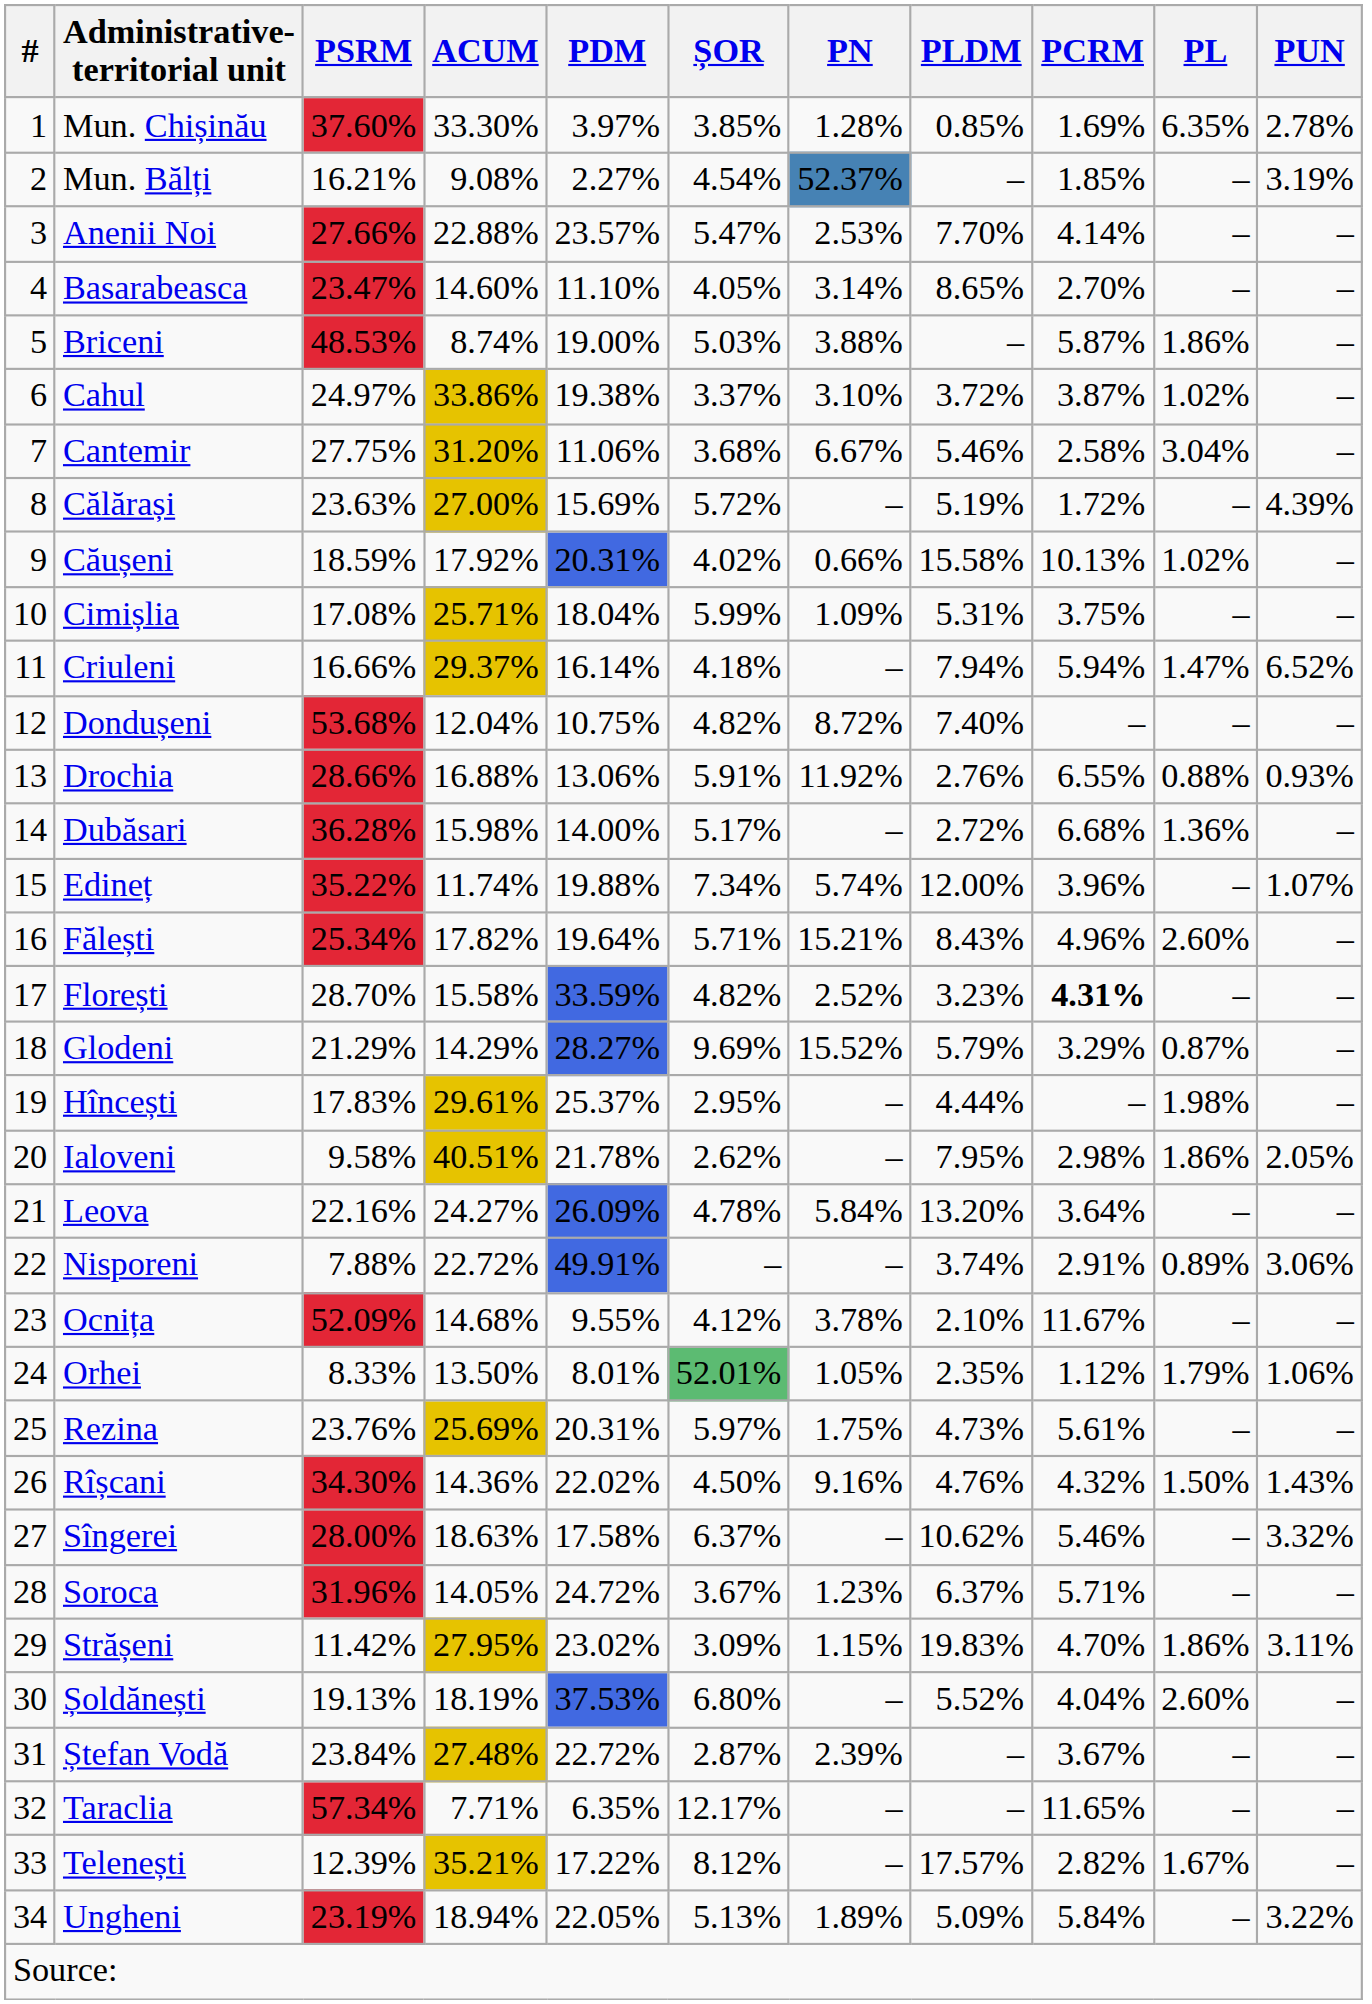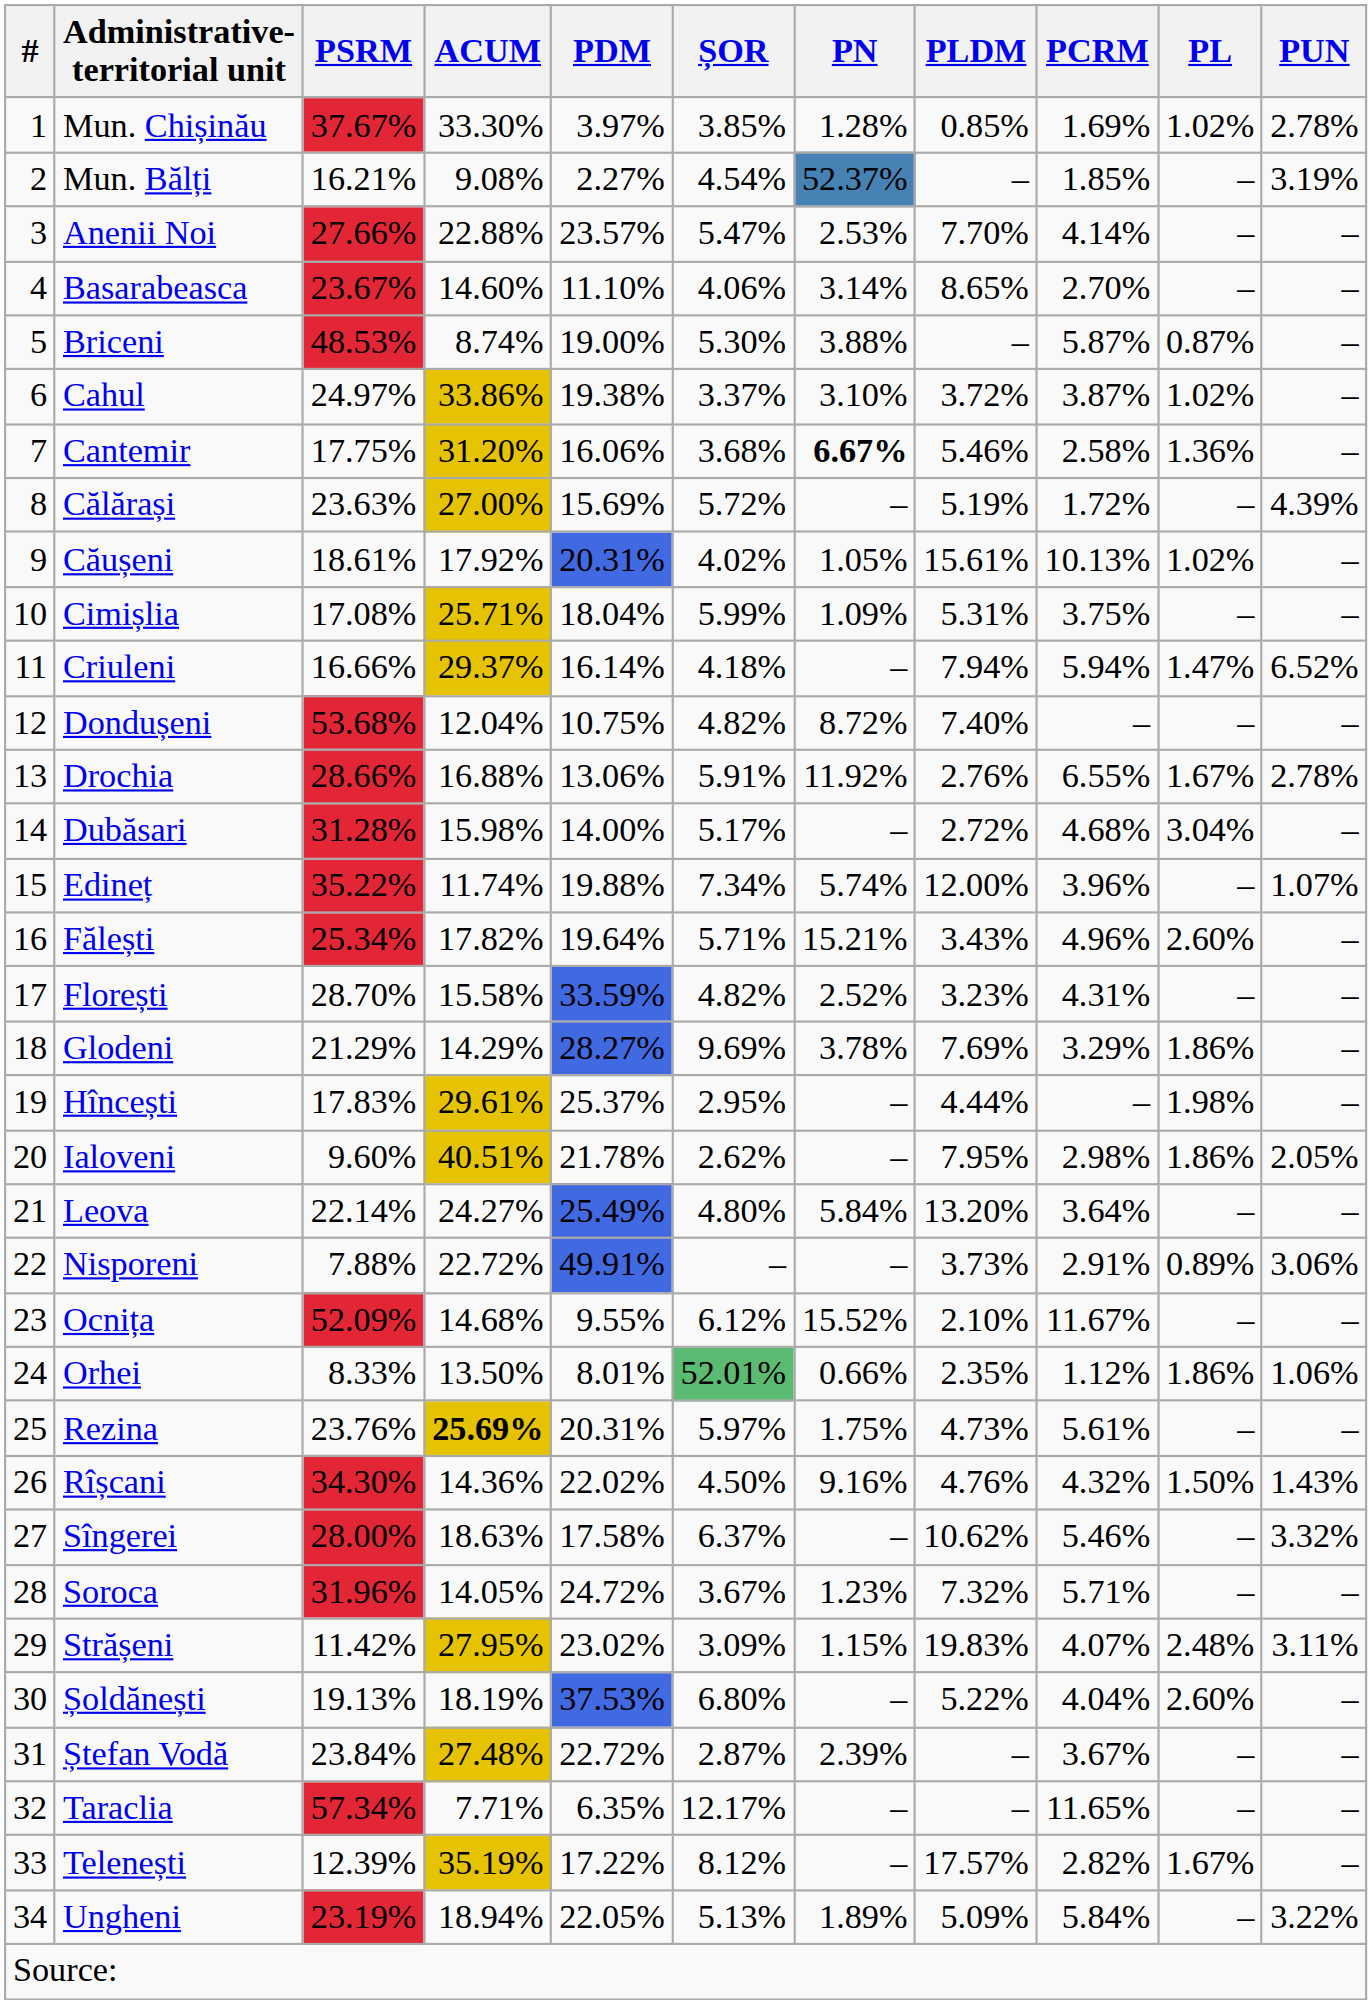Mun. Chișinău | PSRM: 37.60% -> 37.67%
Mun. Chișinău | PL: 6.35% -> 1.02%
Basarabeasca | PSRM: 23.47% -> 23.67%
Basarabeasca | ȘOR: 4.05% -> 4.06%
Briceni | ȘOR: 5.03% -> 5.30%
Briceni | PL: 1.86% -> 0.87%
Cantemir | PSRM: 27.75% -> 17.75%
Cantemir | PDM: 11.06% -> 16.06%
Cantemir | PN: normal -> bold
Cantemir | PL: 3.04% -> 1.36%
Căușeni | PSRM: 18.59% -> 18.61%
Căușeni | PN: 0.66% -> 1.05%
Căușeni | PLDM: 15.58% -> 15.61%
Drochia | PL: 0.88% -> 1.67%
Drochia | PUN: 0.93% -> 2.78%
Dubăsari | PSRM: 36.28% -> 31.28%
Dubăsari | PCRM: 6.68% -> 4.68%
Dubăsari | PL: 1.36% -> 3.04%
Fălești | PLDM: 8.43% -> 3.43%
Florești | PCRM: bold -> normal
Glodeni | PN: 15.52% -> 3.78%
Glodeni | PLDM: 5.79% -> 7.69%
Glodeni | PL: 0.87% -> 1.86%
Ialoveni | PSRM: 9.58% -> 9.60%
Leova | PSRM: 22.16% -> 22.14%
Leova | PDM: 26.09% -> 25.49%
Leova | ȘOR: 4.78% -> 4.80%
Nisporeni | PLDM: 3.74% -> 3.73%
Ocnița | ȘOR: 4.12% -> 6.12%
Ocnița | PN: 3.78% -> 15.52%
Orhei | PN: 1.05% -> 0.66%
Orhei | PL: 1.79% -> 1.86%
Rezina | ACUM: normal -> bold
Soroca | PLDM: 6.37% -> 7.32%
Strășeni | PCRM: 4.70% -> 4.07%
Strășeni | PL: 1.86% -> 2.48%
Șoldănești | PLDM: 5.52% -> 5.22%
Telenești | ACUM: 35.21% -> 35.19%
